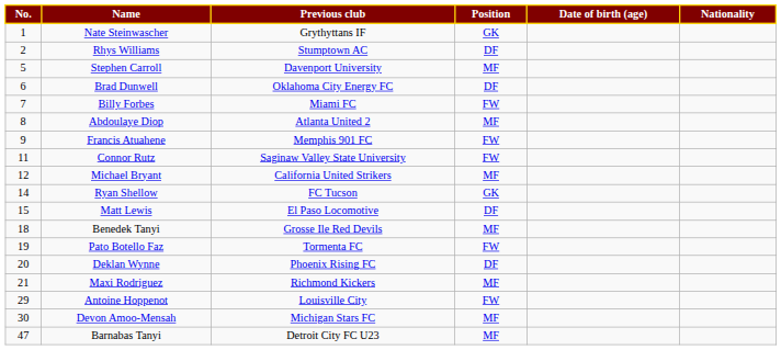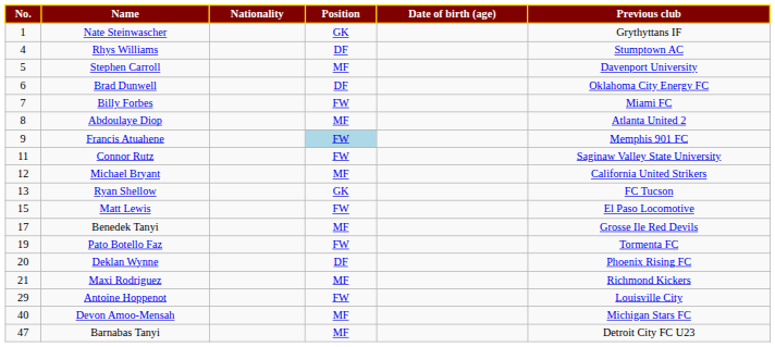columns swapped: Nationality <-> Previous club
Rhys Williams | No.: 2 -> 4
Francis Atuahene | Position: no background -> lightblue background
Ryan Shellow | No.: 14 -> 13
Matt Lewis | Position: DF -> FW
Benedek Tanyi | No.: 18 -> 17
Devon Amoo-Mensah | No.: 30 -> 40
